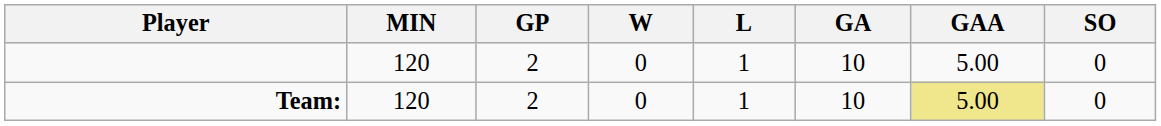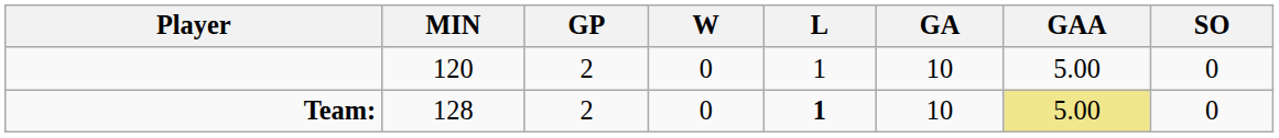Team: | MIN: 120 -> 128
Team: | L: normal -> bold
